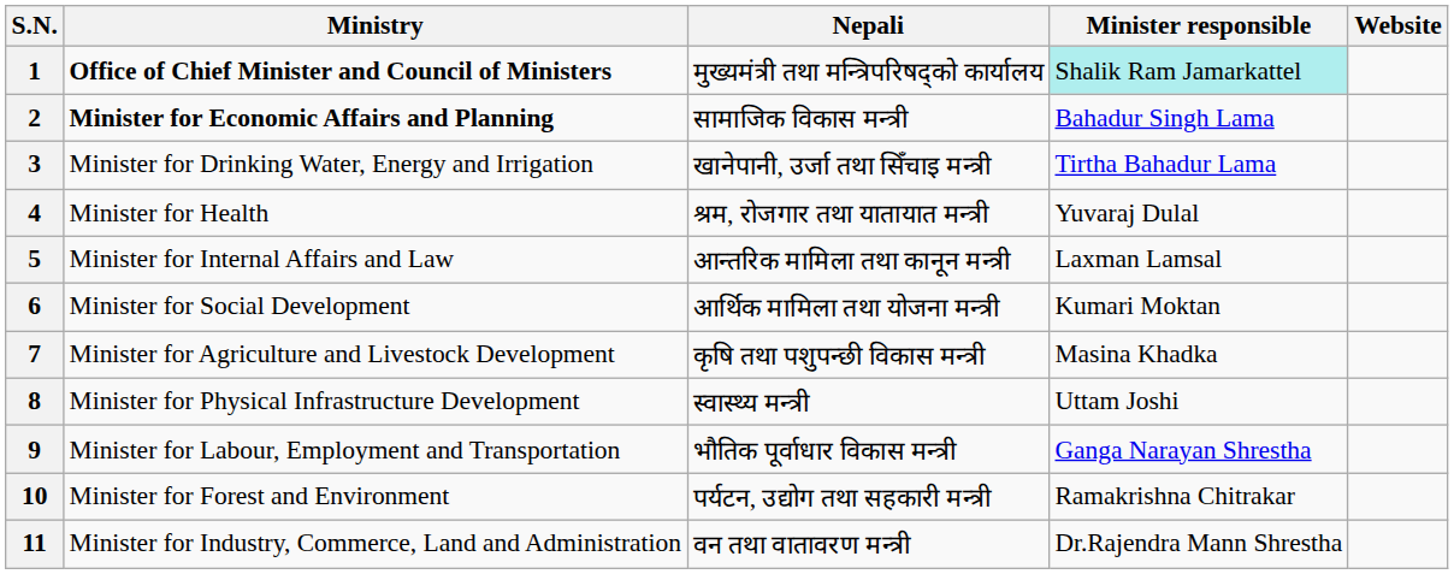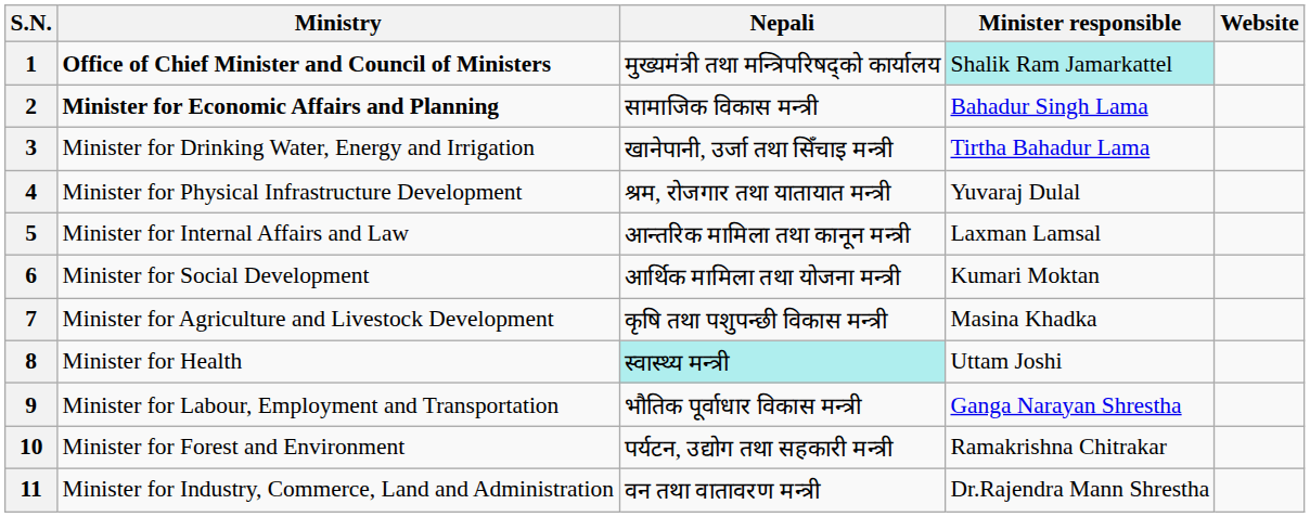4 | Ministry: Minister for Health -> Minister for Physical Infrastructure Development
8 | Ministry: Minister for Physical Infrastructure Development -> Minister for Health
8 | Nepali: no background -> paleturquoise background
